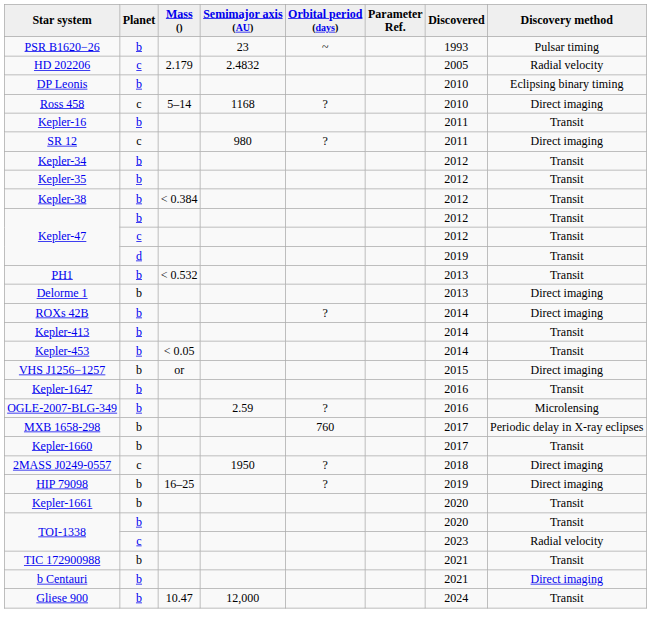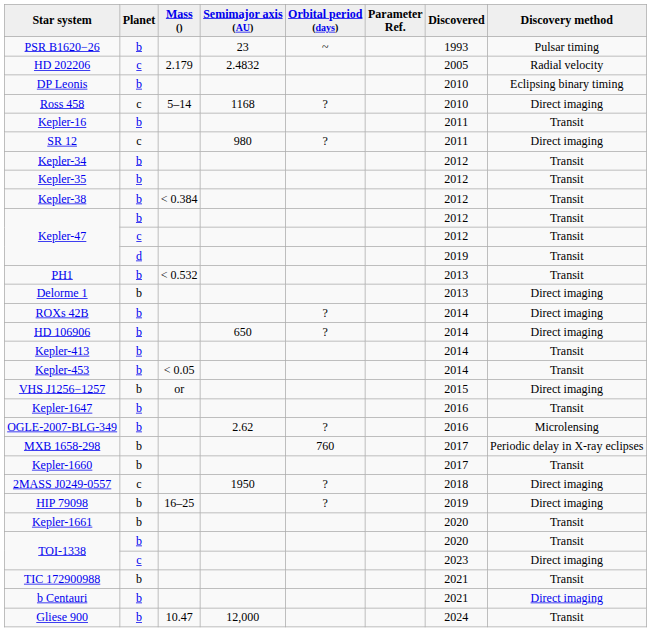+ row: HD 106906 | b | 650 | ? | 2014 | Direct imaging
OGLE-2007-BLG-349 | Semimajor axis (AU): 2.59 -> 2.62
TOI-1338 / c | Discovery method: Radial velocity -> Direct imaging
